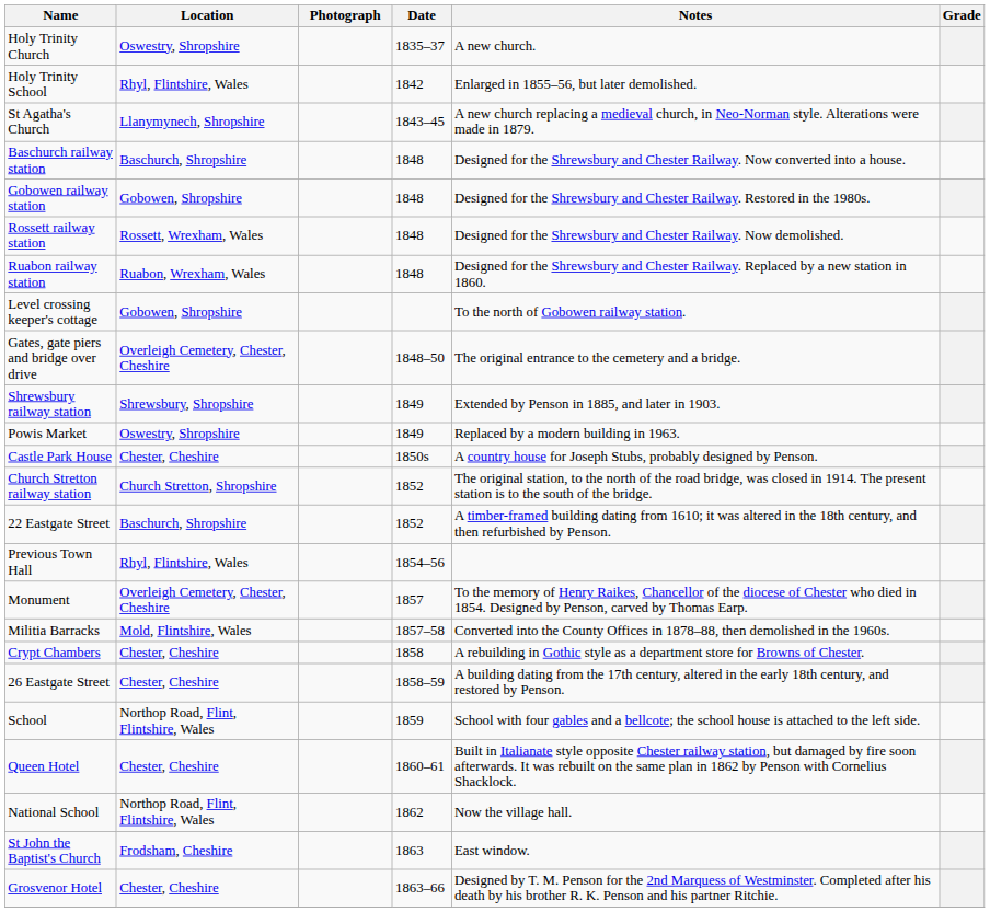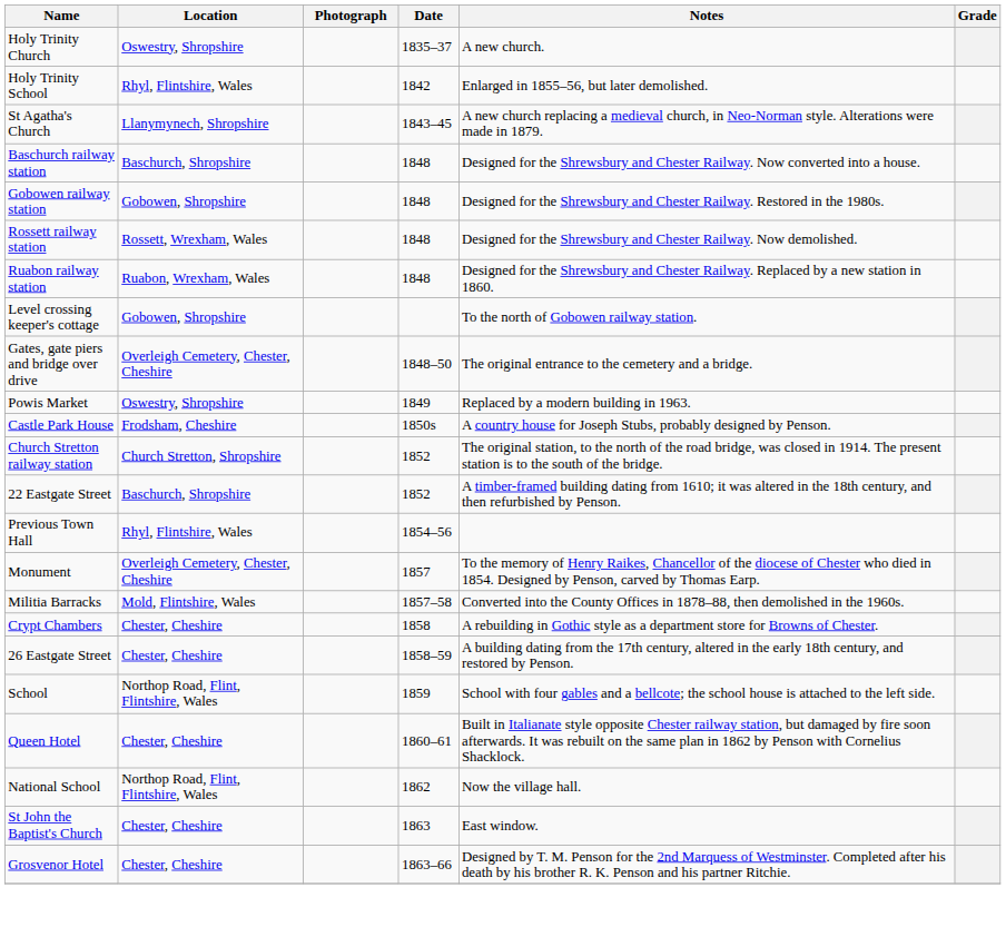- row: Shrewsbury railway station | Shrewsbury, Shropshire | 1849 | Extended by Penson in 1885, and later in 1903.
Castle Park House | Location: Chester, Cheshire -> Frodsham, Cheshire
St John the Baptist's Church | Location: Frodsham, Cheshire -> Chester, Cheshire
